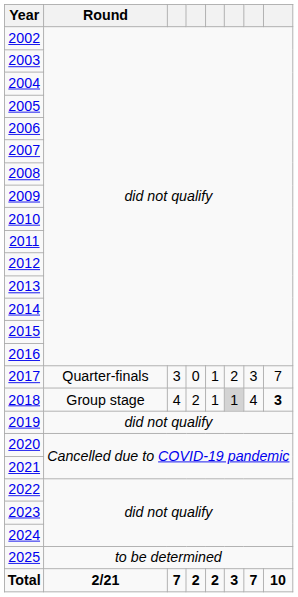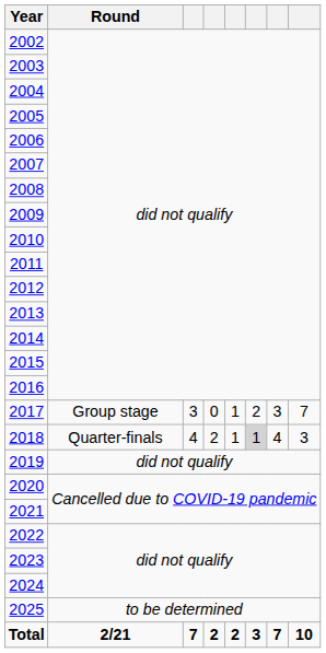2017 | Round: Quarter-finals -> Group stage
2018 | Round: Group stage -> Quarter-finals
2018 | column 8: bold -> normal
